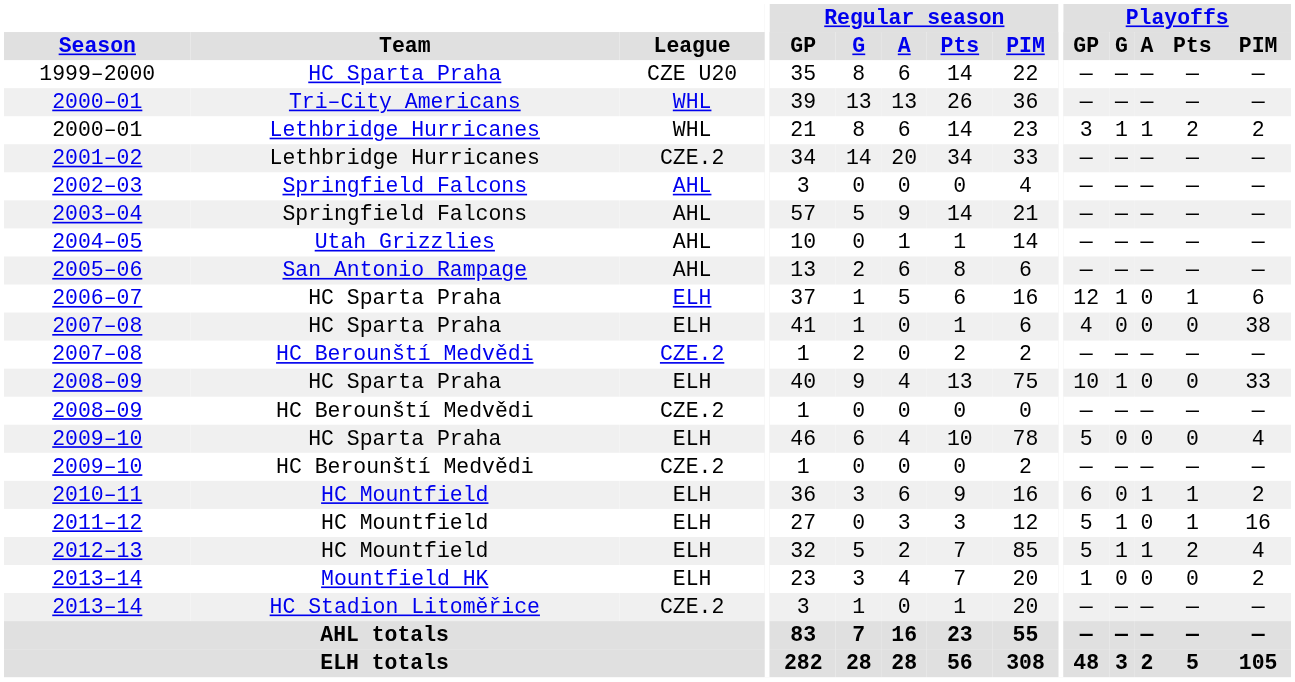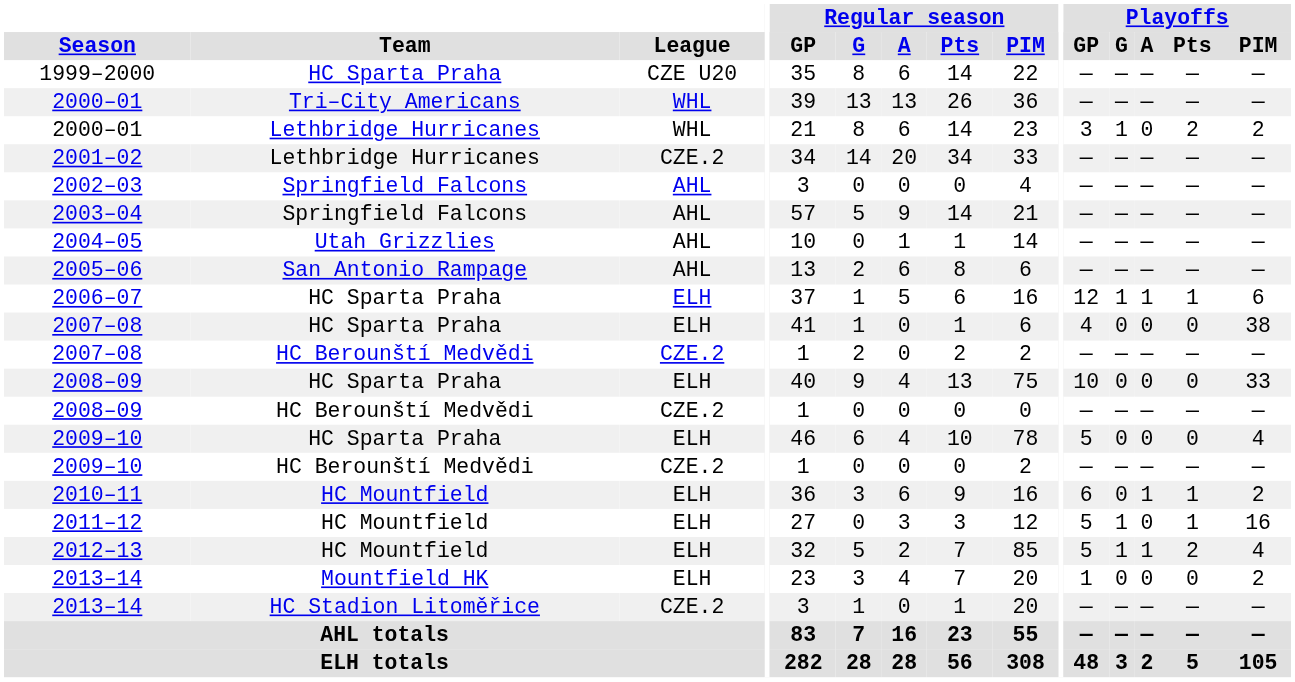2000–01 / Lethbridge Hurricanes | Playoffs / A: 1 -> 0
2006–07 | Playoffs / A: 0 -> 1
2008–09 / HC Sparta Praha | Playoffs / G: 1 -> 0
